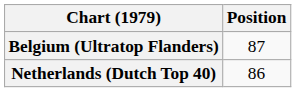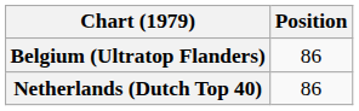Belgium (Ultratop Flanders) | Position: 87 -> 86
